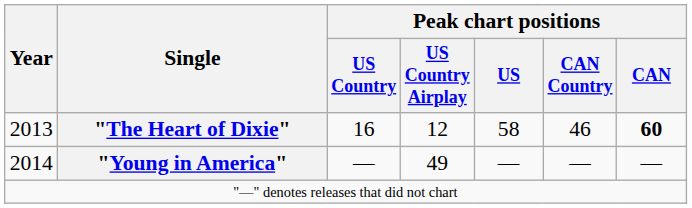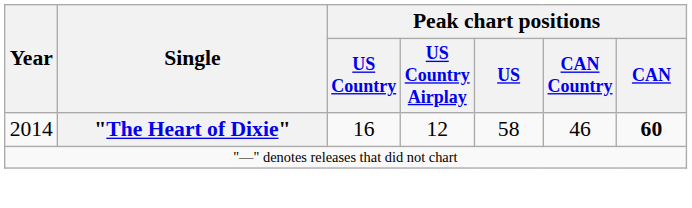"The Heart of Dixie" | Year: 2013 -> 2014
- row: 2014 | "Young in America" | — | 49 | — | — | —
